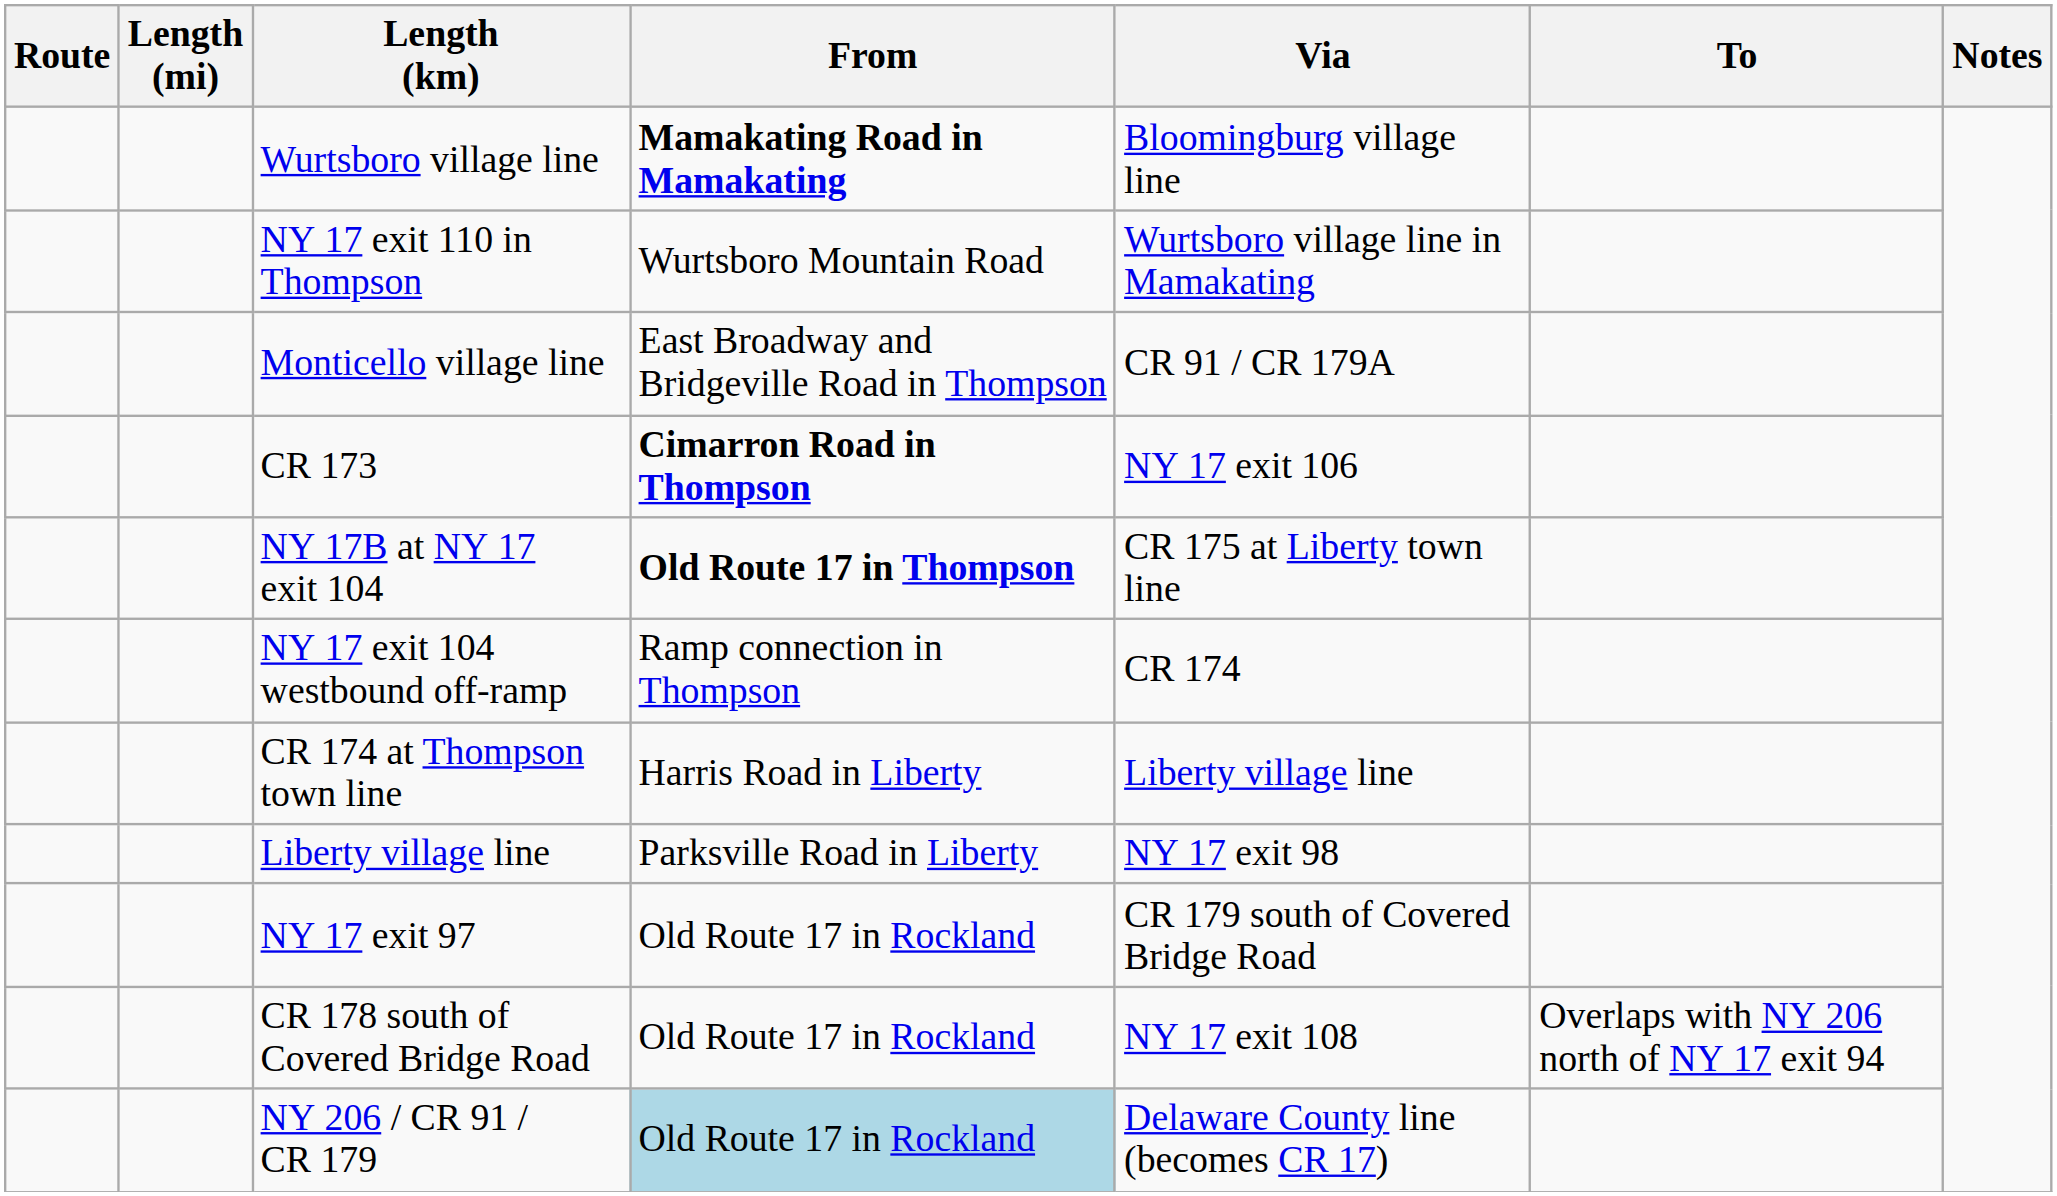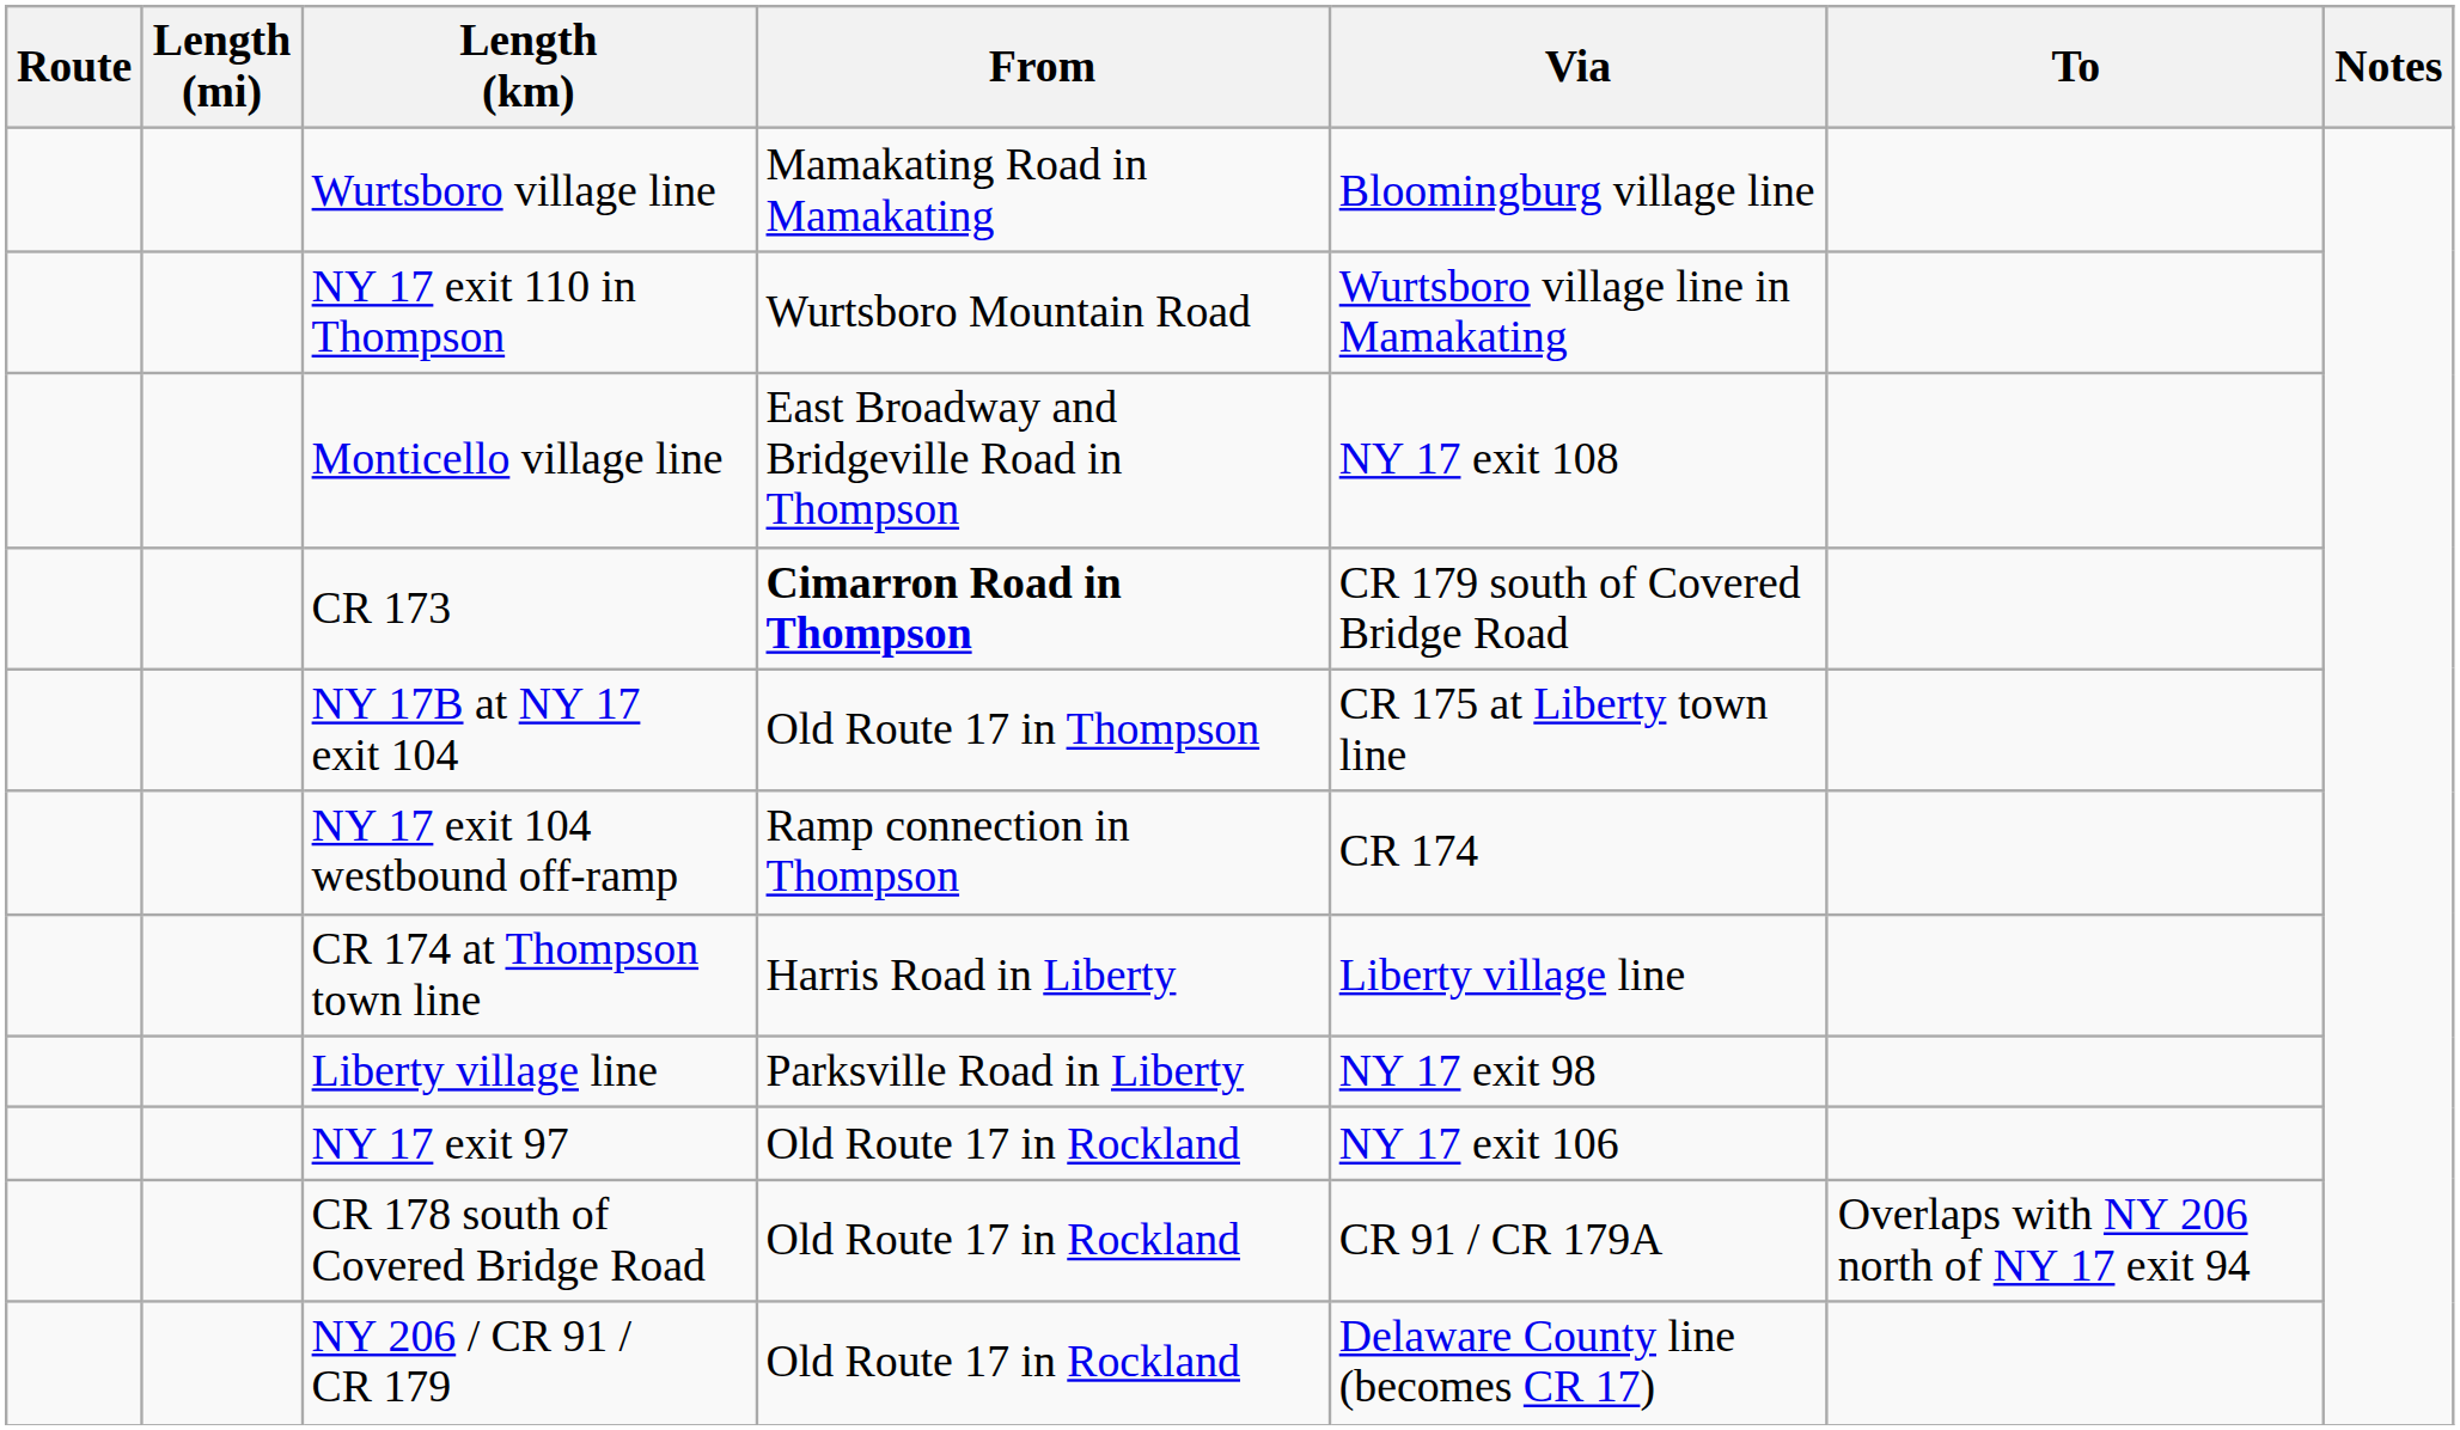Wurtsboro village line | From: bold -> normal
Monticello village line | Via: CR 91 / CR 179A -> NY 17 exit 108
CR 173 | Via: NY 17 exit 106 -> CR 179 south of Covered Bridge Road
NY 17B at NY 17 exit 104 | From: bold -> normal
NY 17 exit 97 | Via: CR 179 south of Covered Bridge Road -> NY 17 exit 106
CR 178 south of Covered Bridge Road | Via: NY 17 exit 108 -> CR 91 / CR 179A
NY 206 / CR 91 / CR 179 | From: lightblue background -> no background
